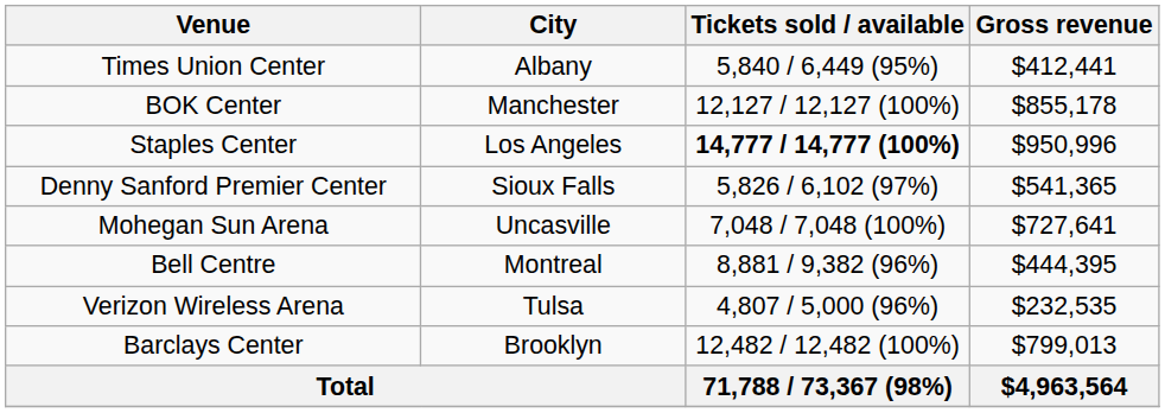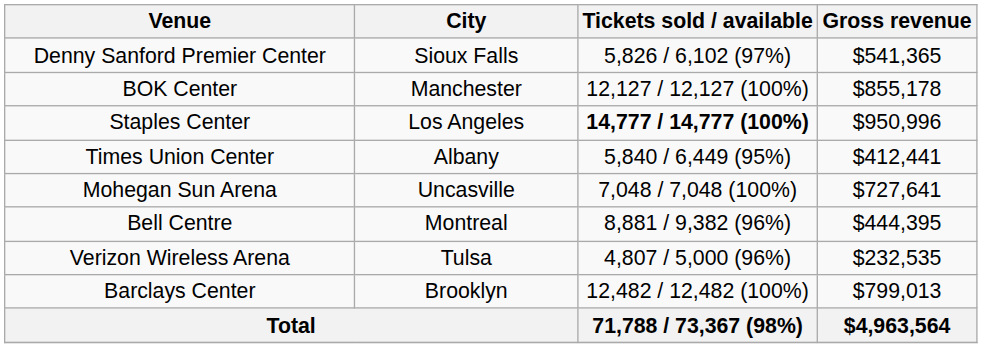rows swapped: Times Union Center <-> Denny Sanford Premier Center
